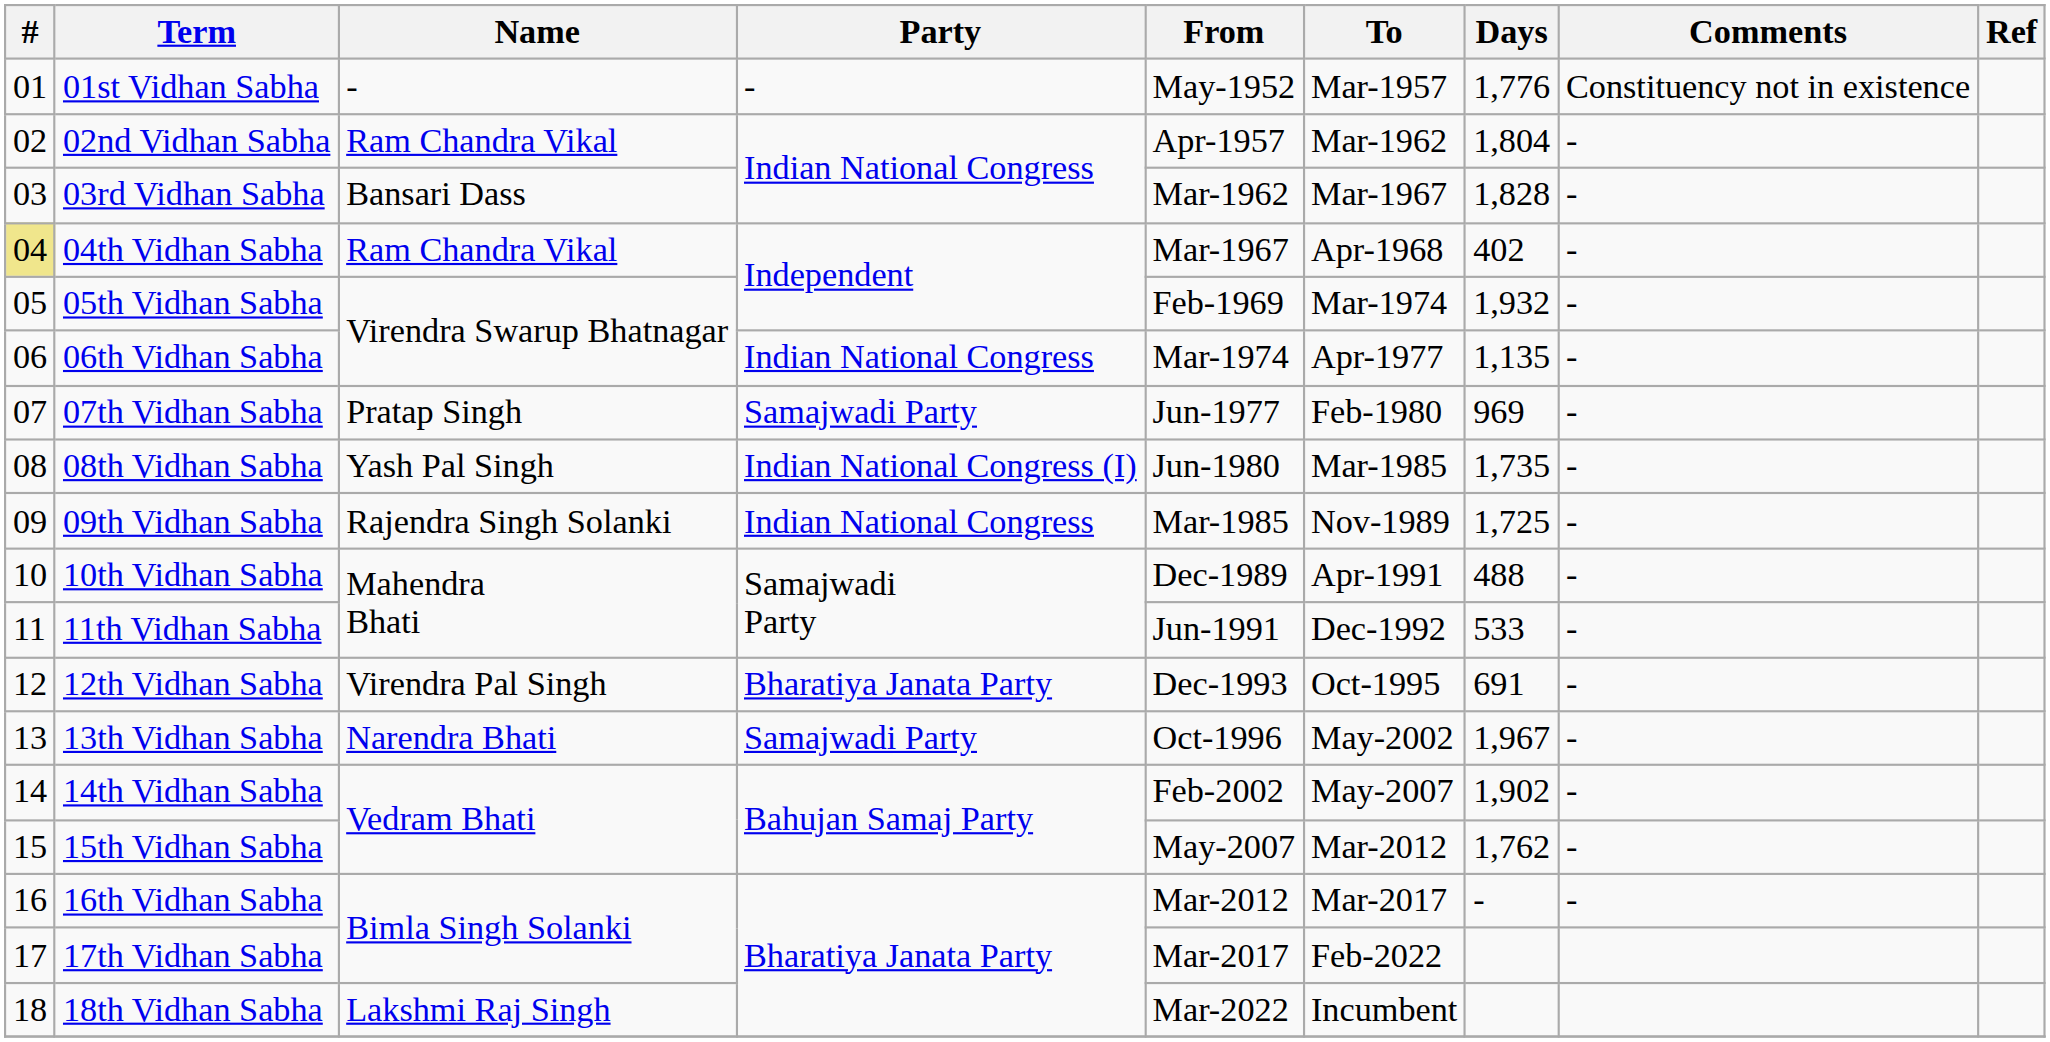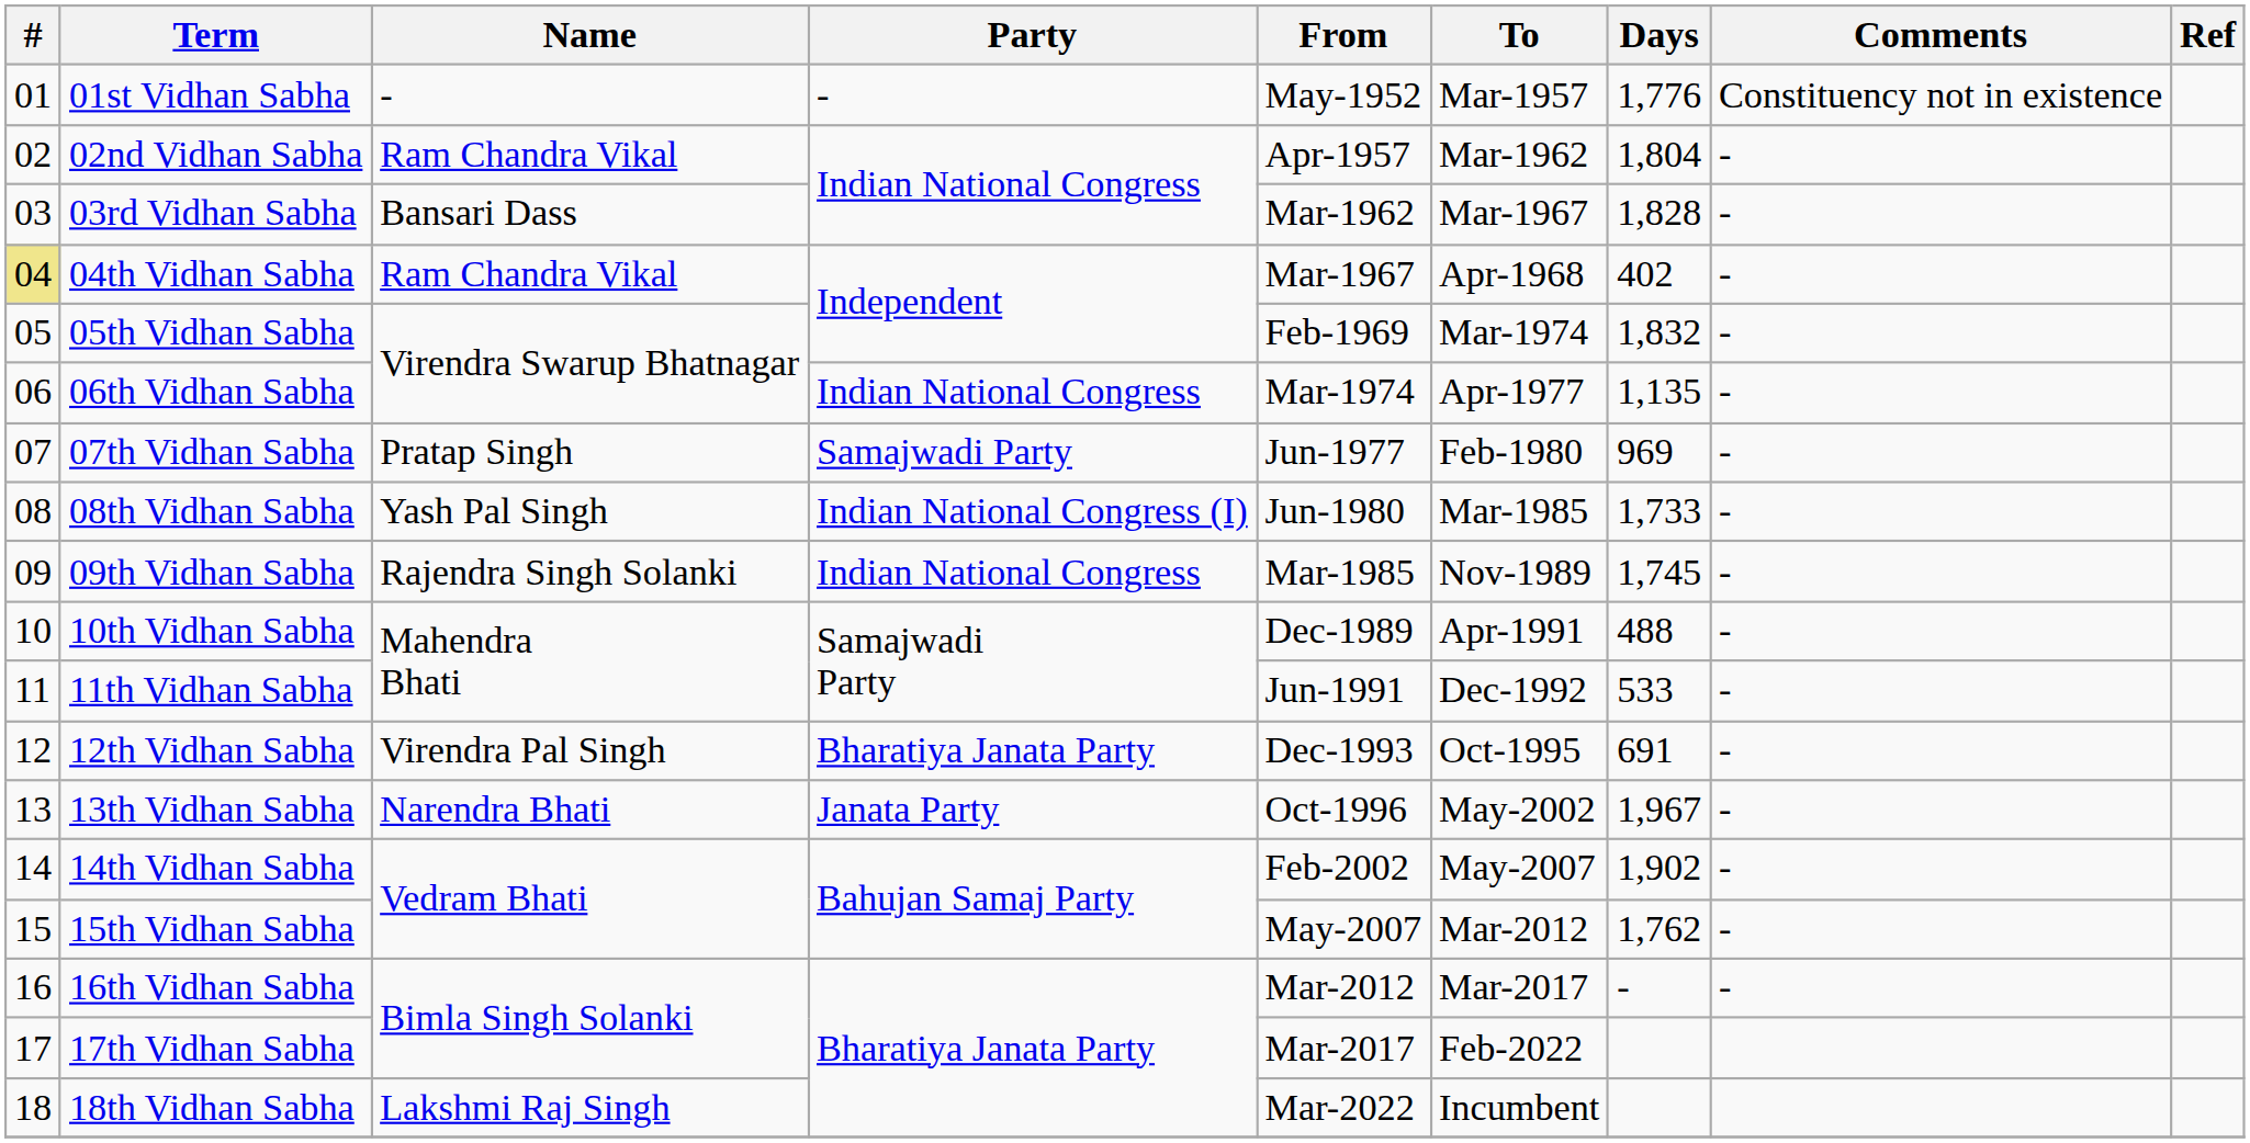05th Vidhan Sabha | Days: 1,932 -> 1,832
08th Vidhan Sabha | Days: 1,735 -> 1,733
09th Vidhan Sabha | Days: 1,725 -> 1,745
13th Vidhan Sabha | Party: Samajwadi Party -> Janata Party
